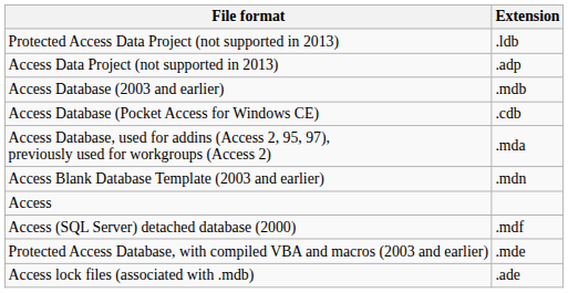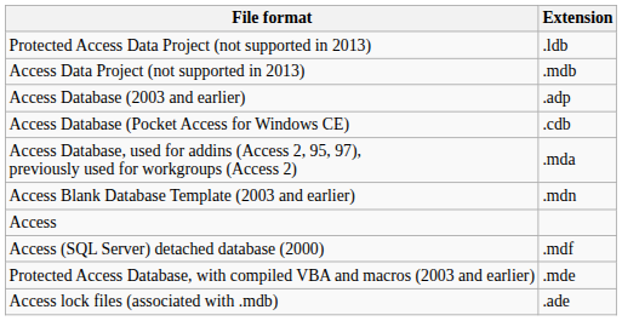Access Data Project (not supported in 2013) | Extension: .adp -> .mdb
Access Database (2003 and earlier) | Extension: .mdb -> .adp
